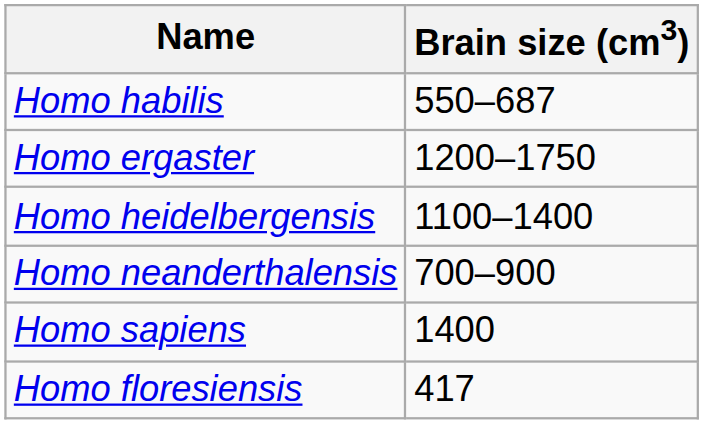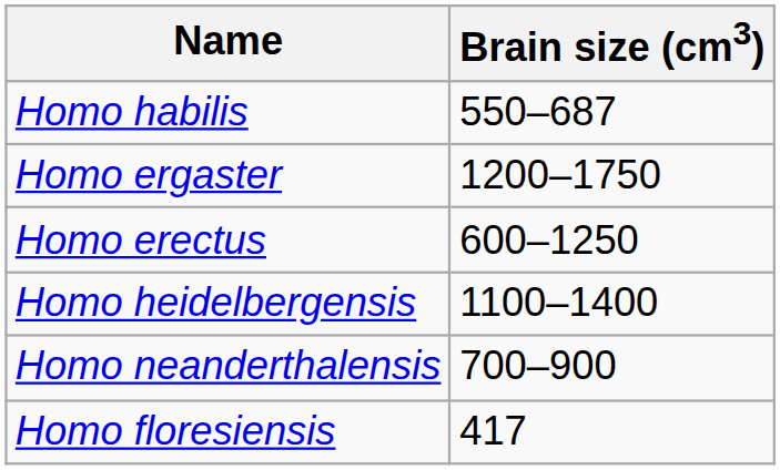+ row: Homo erectus | 600–1250
- row: Homo sapiens | 1400
